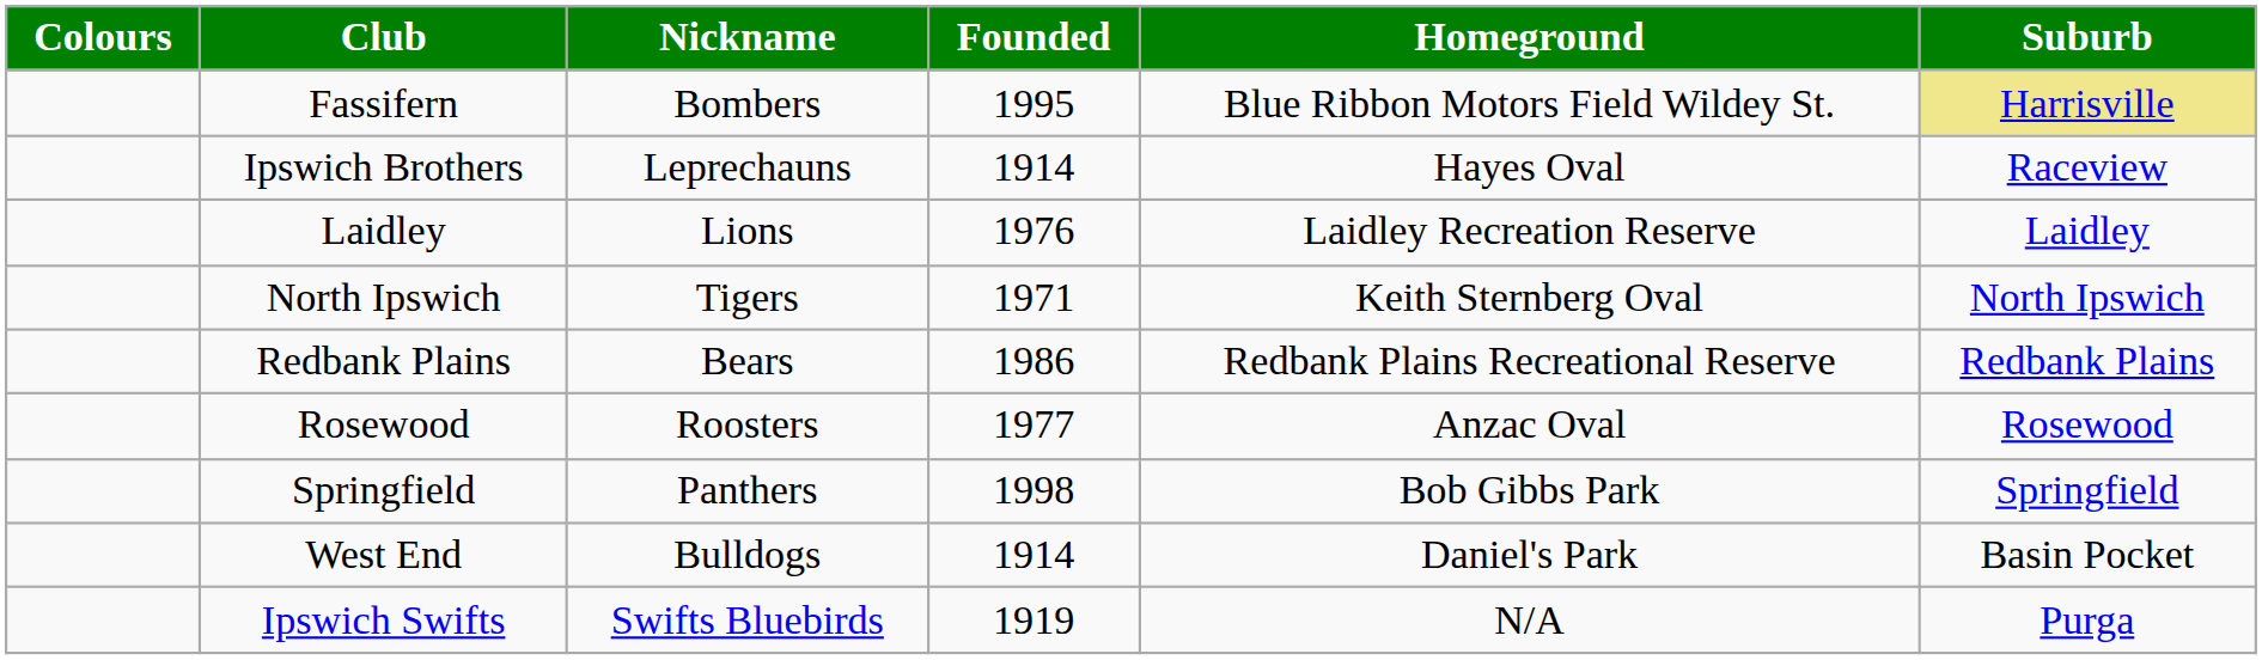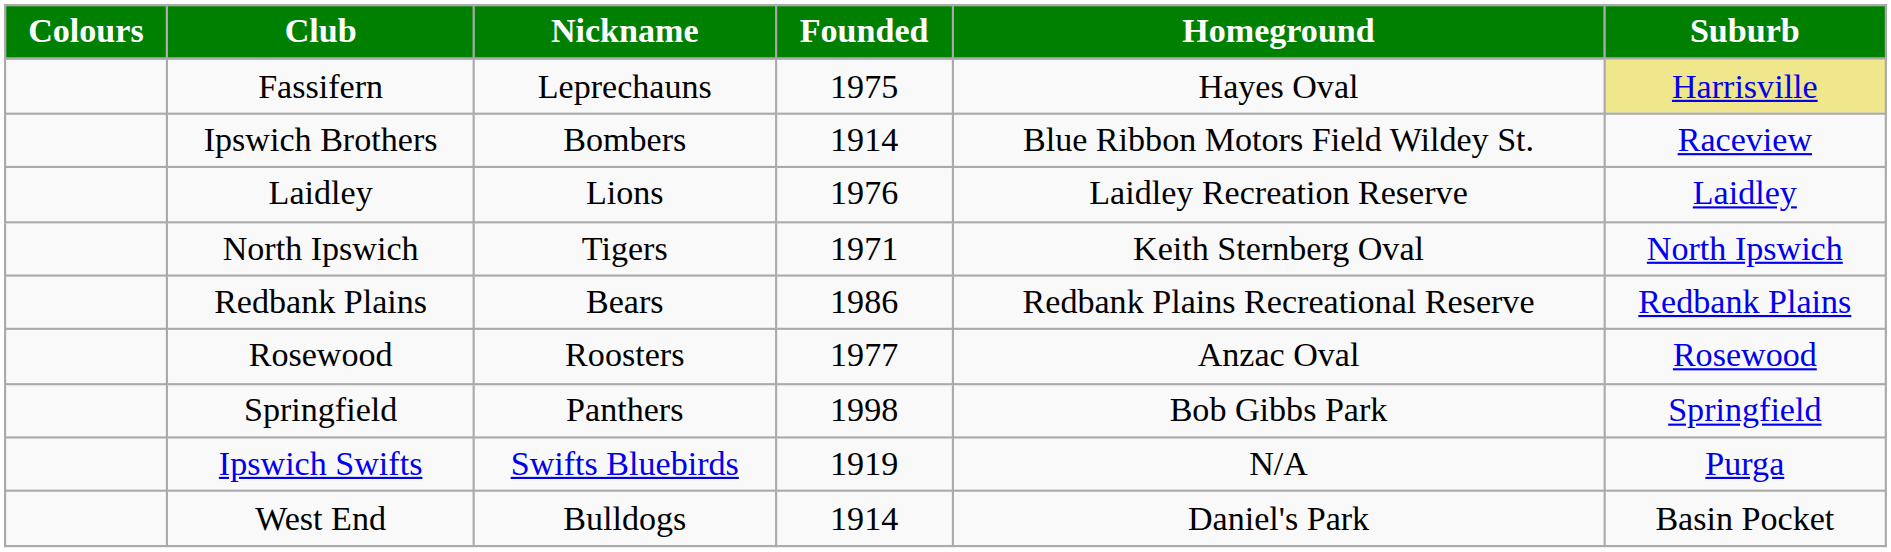Fassifern | Nickname: Bombers -> Leprechauns
Fassifern | Founded: 1995 -> 1975
Fassifern | Homeground: Blue Ribbon Motors Field Wildey St. -> Hayes Oval
Ipswich Brothers | Nickname: Leprechauns -> Bombers
Ipswich Brothers | Homeground: Hayes Oval -> Blue Ribbon Motors Field Wildey St.
rows swapped: Ipswich Swifts <-> West End
